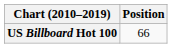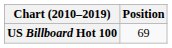US Billboard Hot 100 | Position: 66 -> 69
